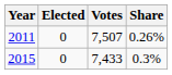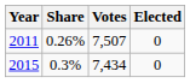columns swapped: Elected <-> Share
2015 | Votes: 7,433 -> 7,434
